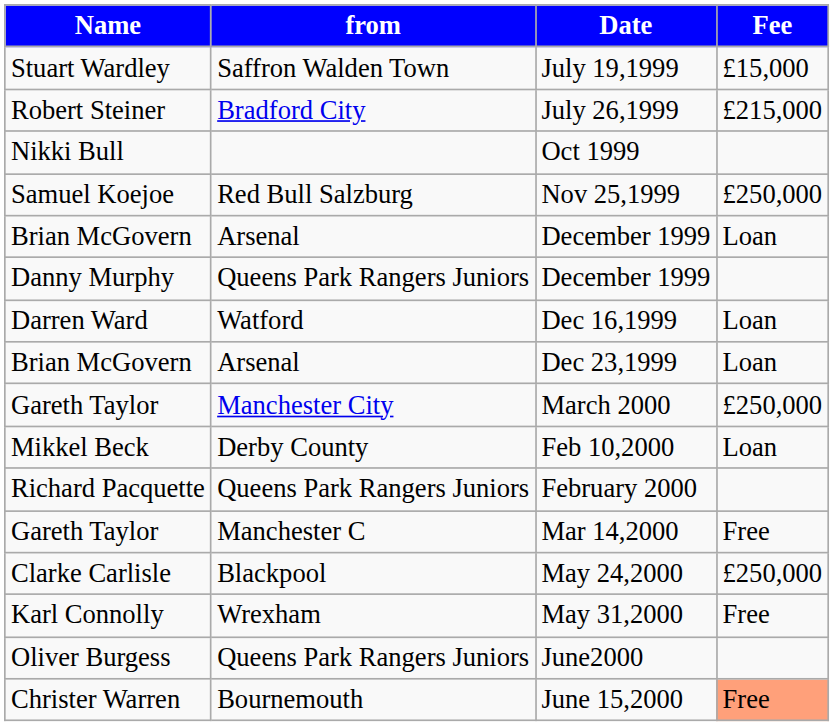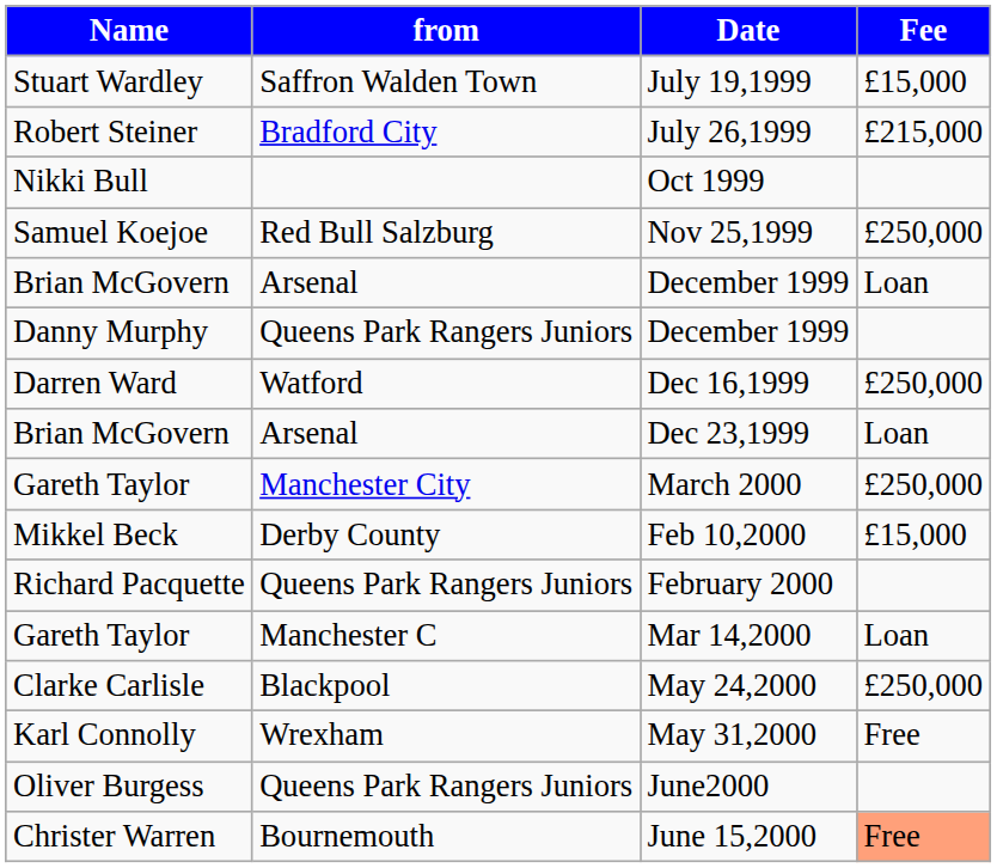Dec 16,1999 | Fee: Loan -> £250,000
Feb 10,2000 | Fee: Loan -> £15,000
Mar 14,2000 | Fee: Free -> Loan
